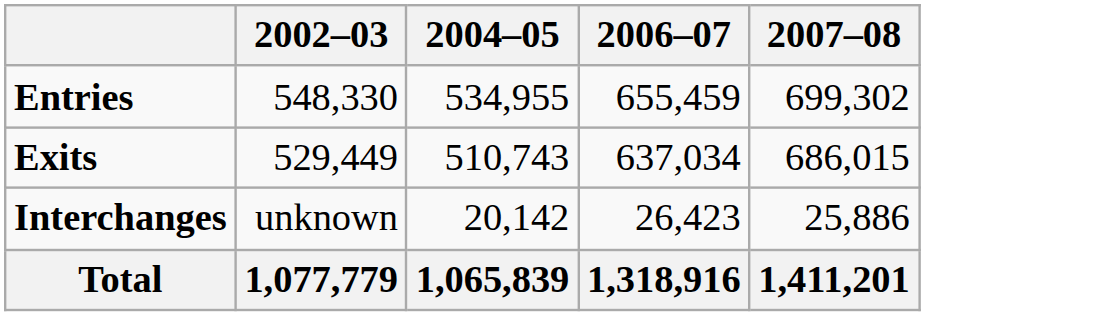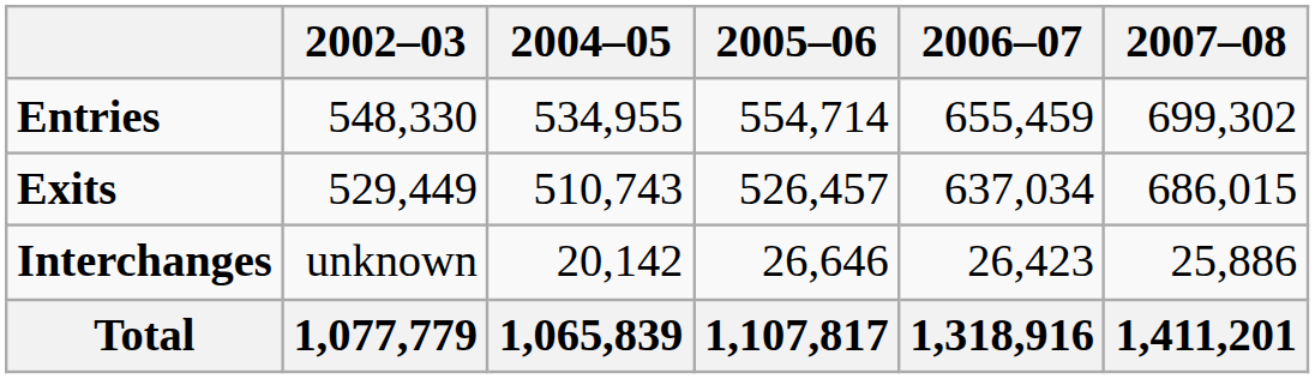+ column: 2005–06 | 554,714 | 526,457 | 26,646 | 1,107,817
